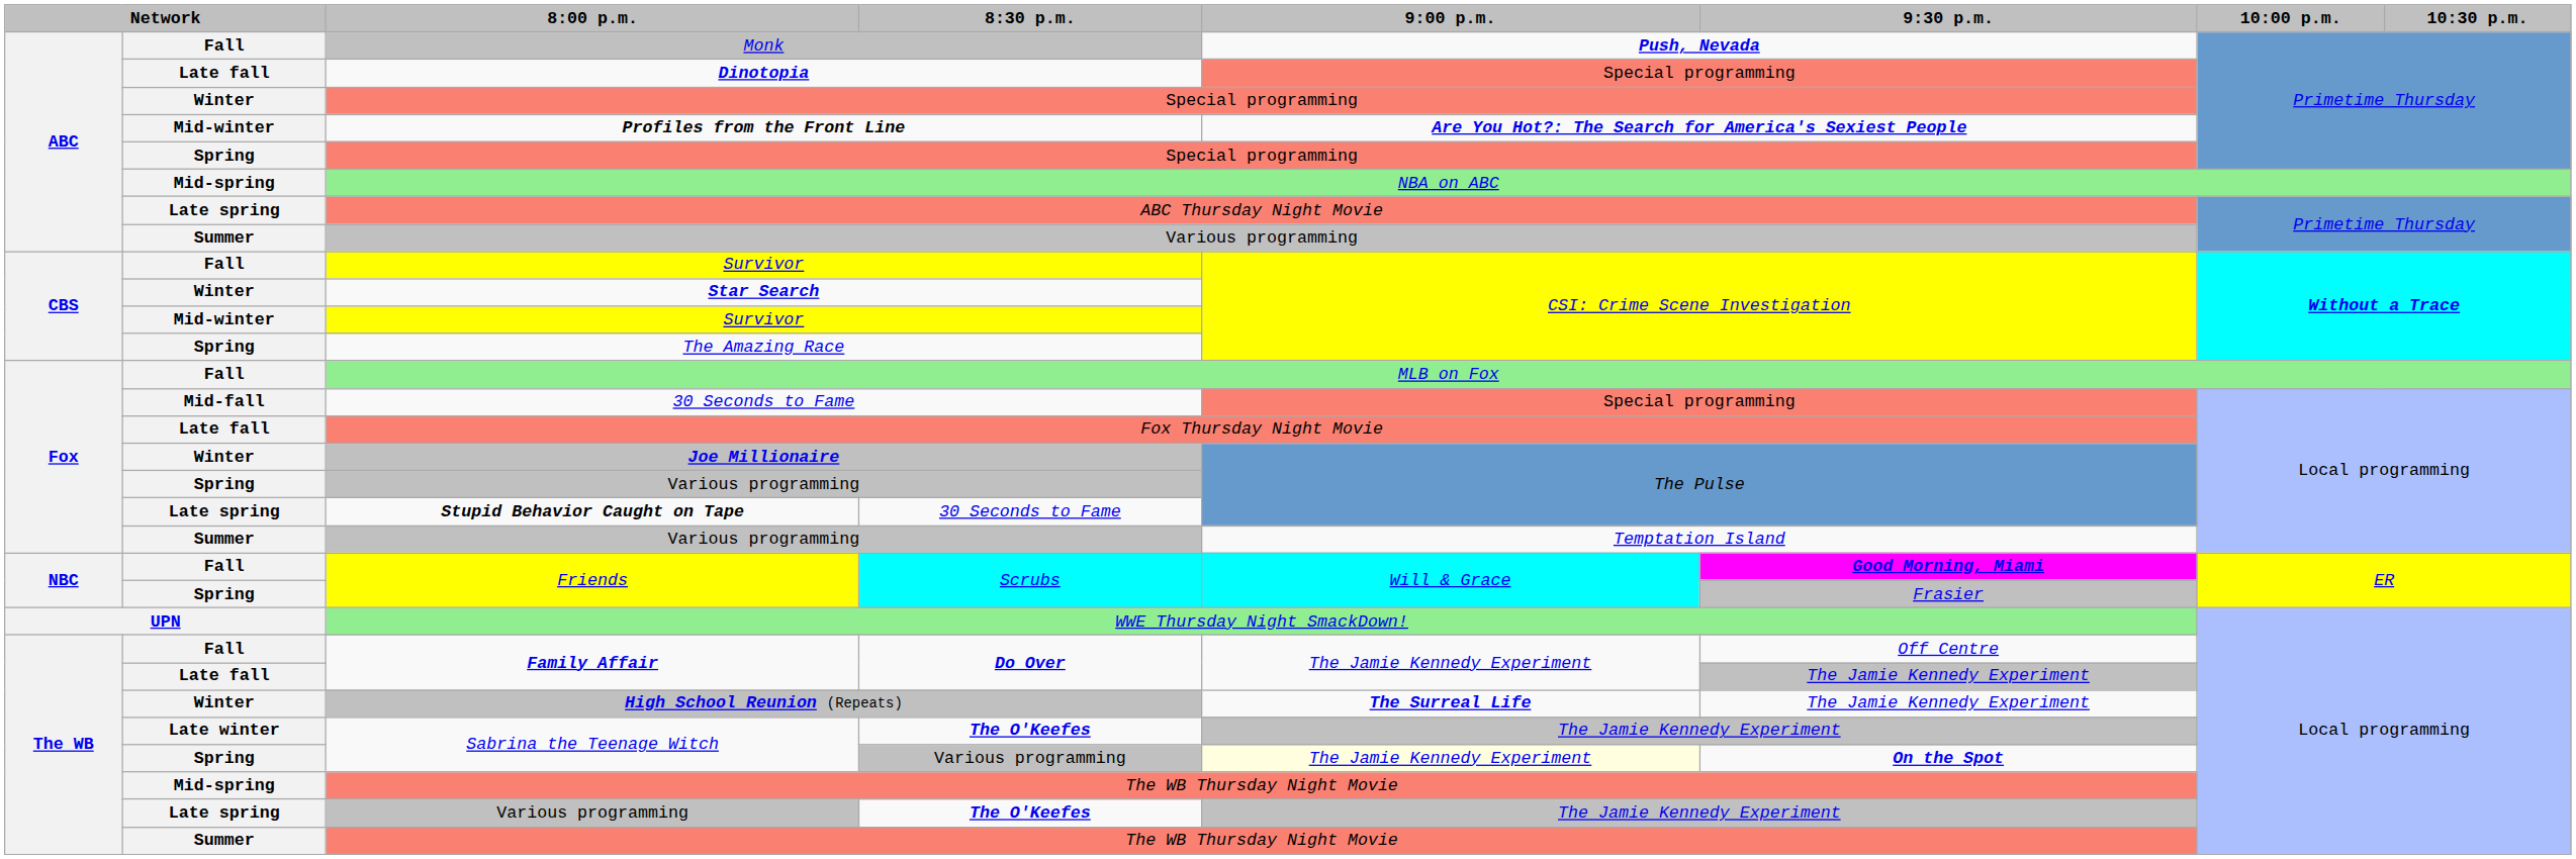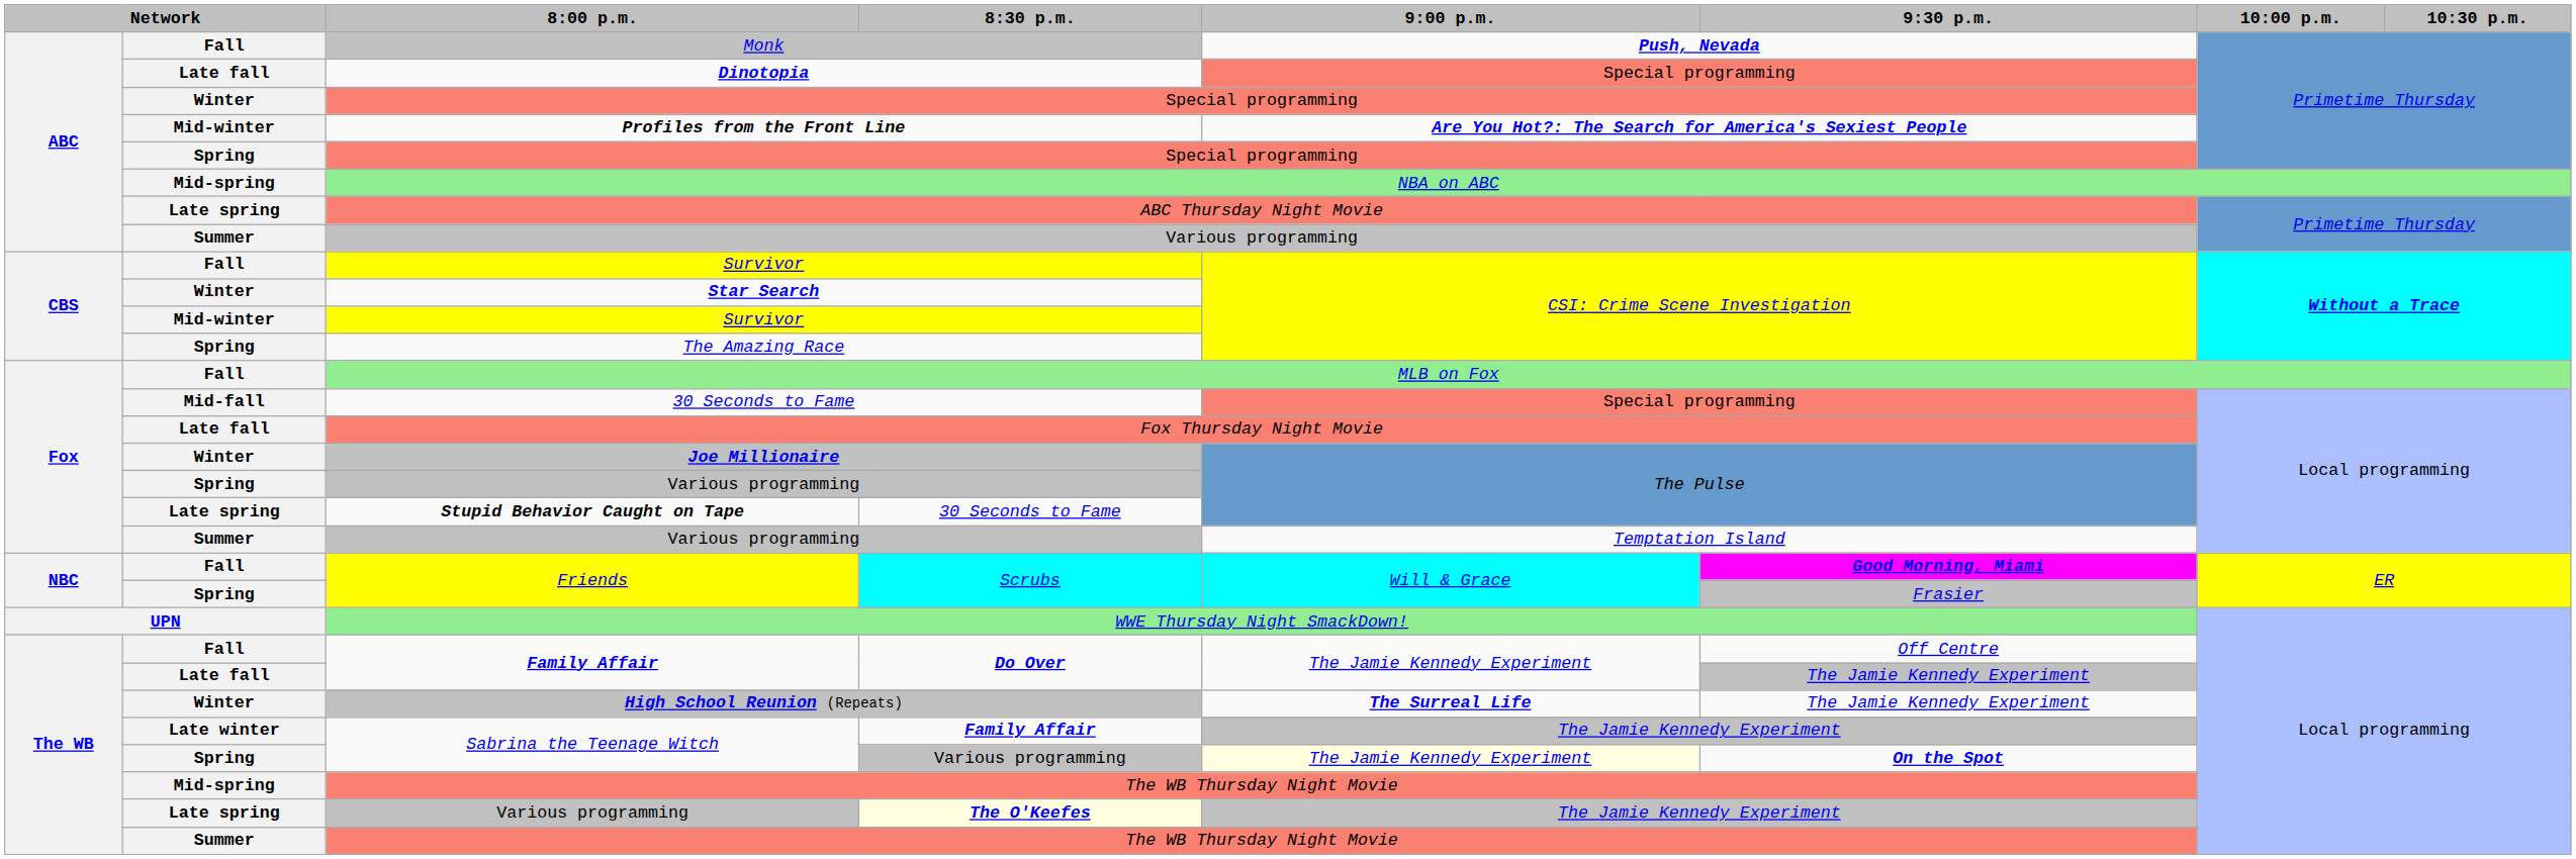Late winter / Sabrina the Teenage Witch | 8:30 p.m.: The O'Keefes -> Family Affair
Late spring / Various programming | 8:30 p.m.: no background -> lightyellow background
